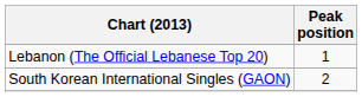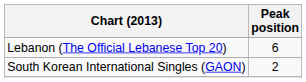Lebanon (The Official Lebanese Top 20) | Peak position: 1 -> 6
